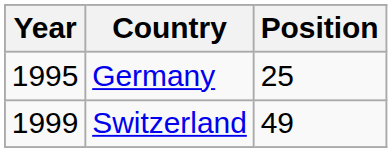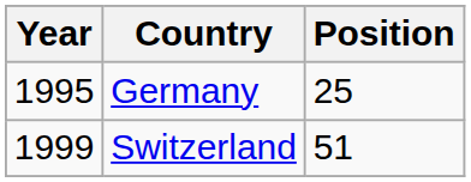Switzerland | Position: 49 -> 51
